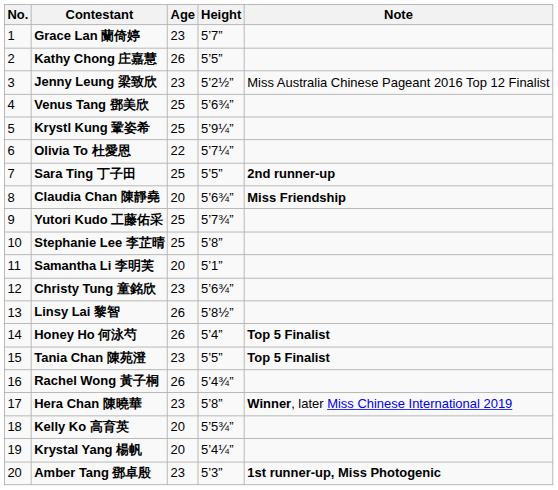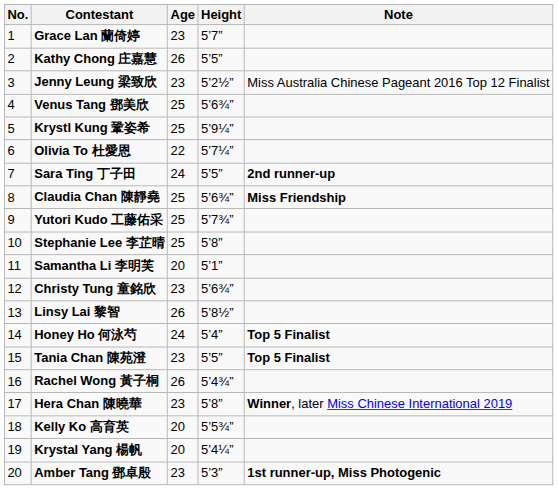Sara Ting 丁子田 | Age: 25 -> 24
Claudia Chan 陳靜堯 | Age: 20 -> 25
Honey Ho 何泳芍 | Age: 26 -> 24
